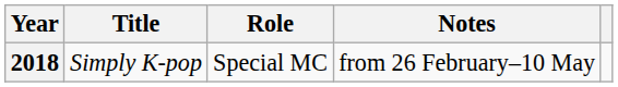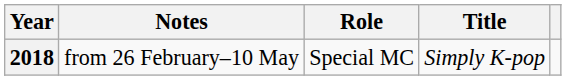columns swapped: Title <-> Notes
